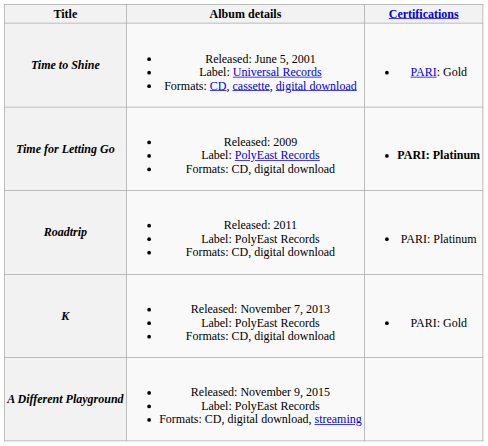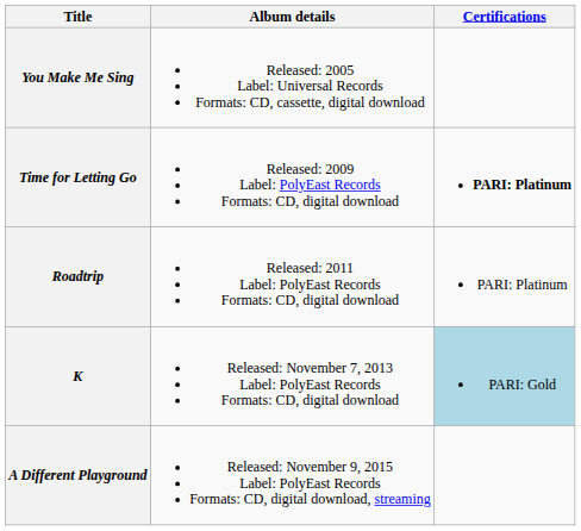- row: Time to Shine | Released: June 5, 2001 Label: Universal Records Formats: CD, cassette, digital download | PARI: Gold
+ row: You Make Me Sing | Released: 2005 Label: Universal Records Formats: CD, cassette, digital download
K | Certifications: no background -> lightblue background
